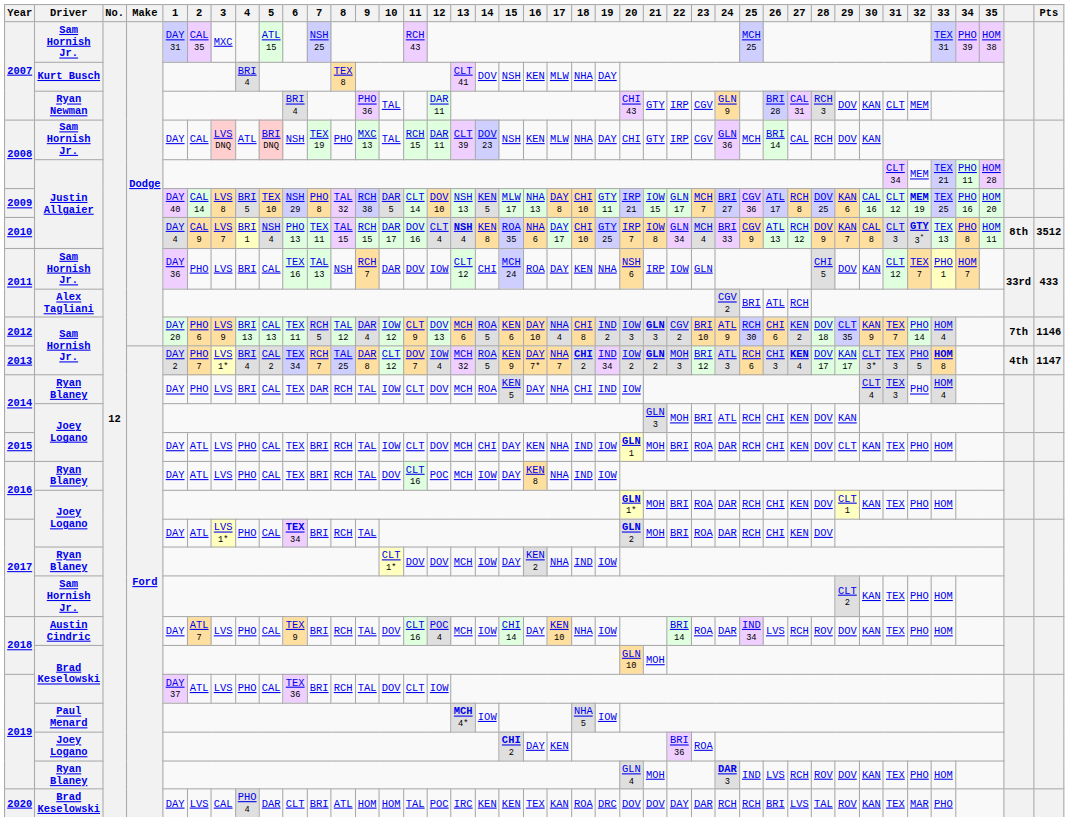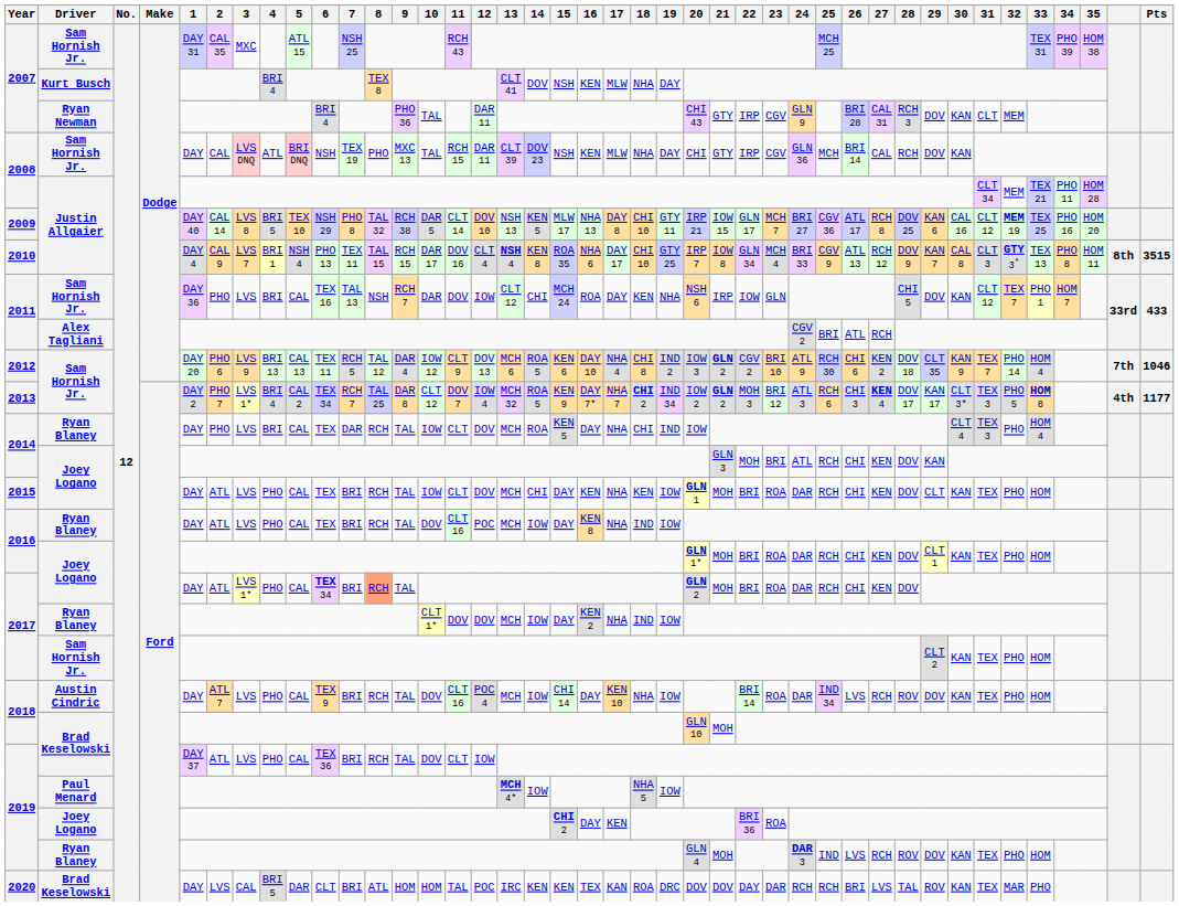2010 | Pts: 3512 -> 3515
2012 | 21: GLN 3 -> GLN 2
2012 | Pts: 1146 -> 1046
2013 | Pts: 1147 -> 1177
2015 | 18: IND -> KEN
2017 / Joey Logano | 8: no background -> lightsalmon background
2020 | 4: PHO 4 -> BRI 5
